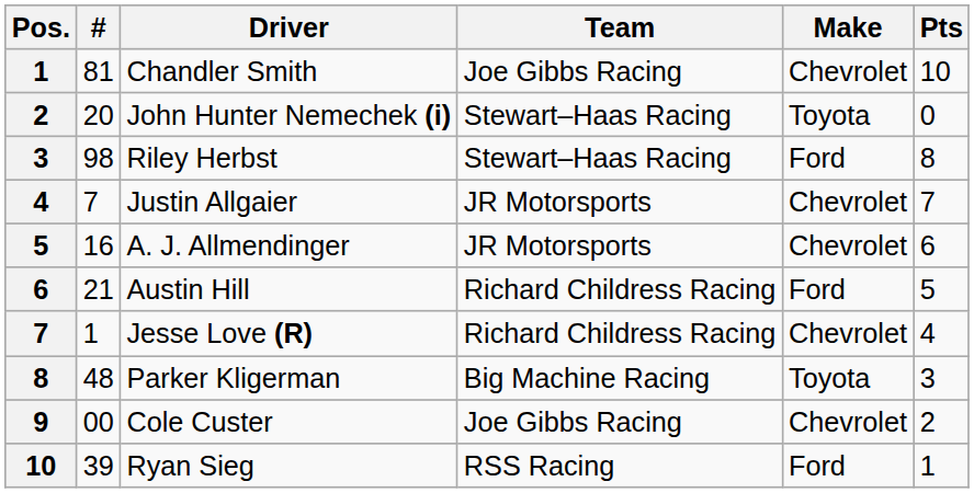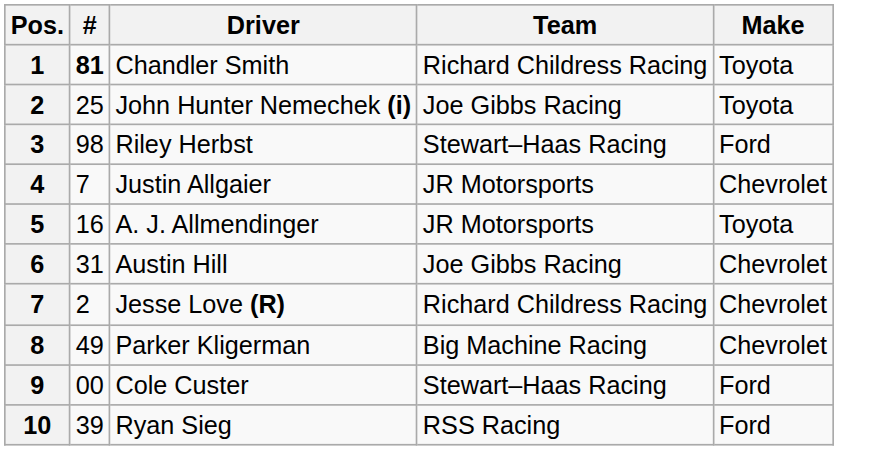- column: Pts | 10 | 0 | 8 | 7 | 6 | 5 | 4 | 3 | 2 | 1
Chandler Smith | #: normal -> bold
Chandler Smith | Team: Joe Gibbs Racing -> Richard Childress Racing
Chandler Smith | Make: Chevrolet -> Toyota
John Hunter Nemechek (i) | #: 20 -> 25
John Hunter Nemechek (i) | Team: Stewart–Haas Racing -> Joe Gibbs Racing
A. J. Allmendinger | Make: Chevrolet -> Toyota
Austin Hill | #: 21 -> 31
Austin Hill | Team: Richard Childress Racing -> Joe Gibbs Racing
Austin Hill | Make: Ford -> Chevrolet
Jesse Love (R) | #: 1 -> 2
Parker Kligerman | #: 48 -> 49
Parker Kligerman | Make: Toyota -> Chevrolet
Cole Custer | Team: Joe Gibbs Racing -> Stewart–Haas Racing
Cole Custer | Make: Chevrolet -> Ford
